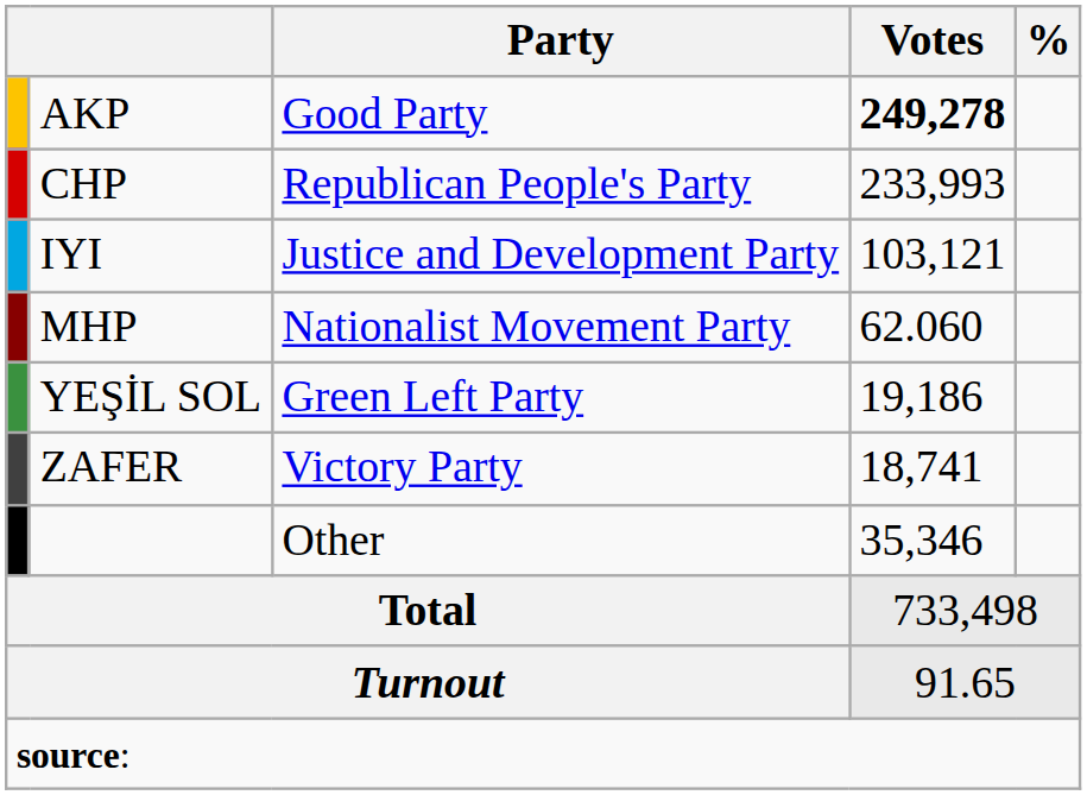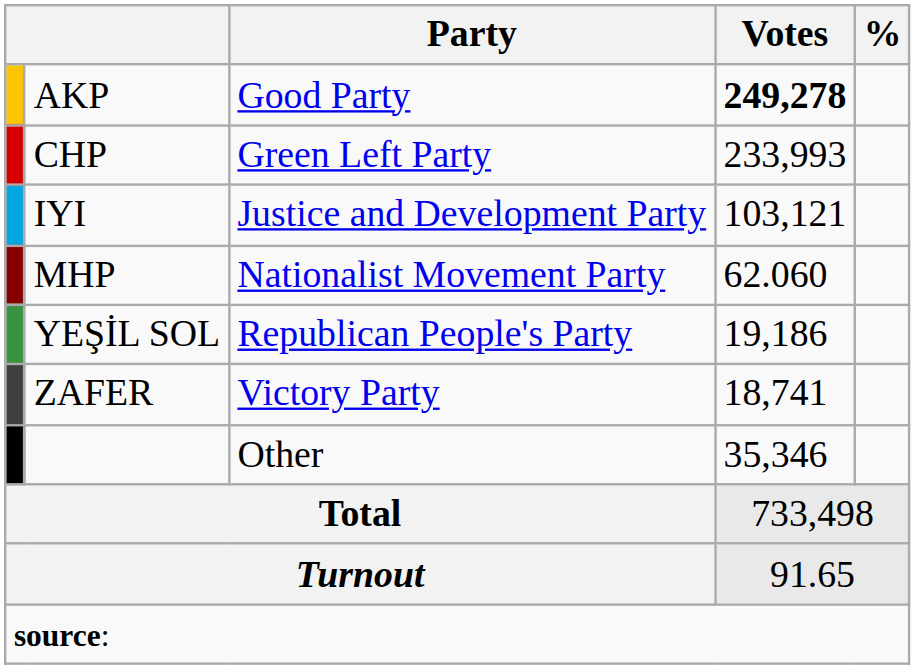CHP | Party: Republican People's Party -> Green Left Party
YEŞİL SOL | Party: Green Left Party -> Republican People's Party
